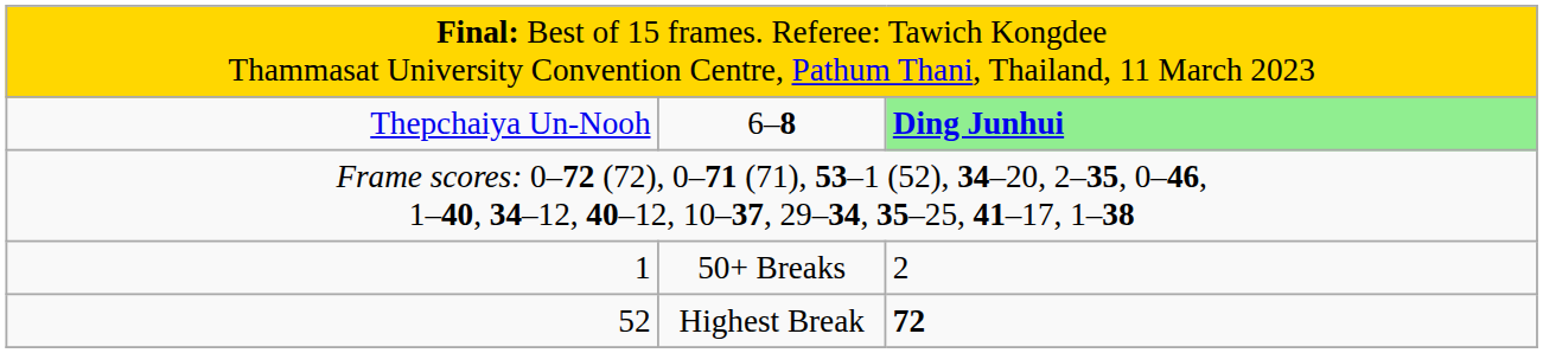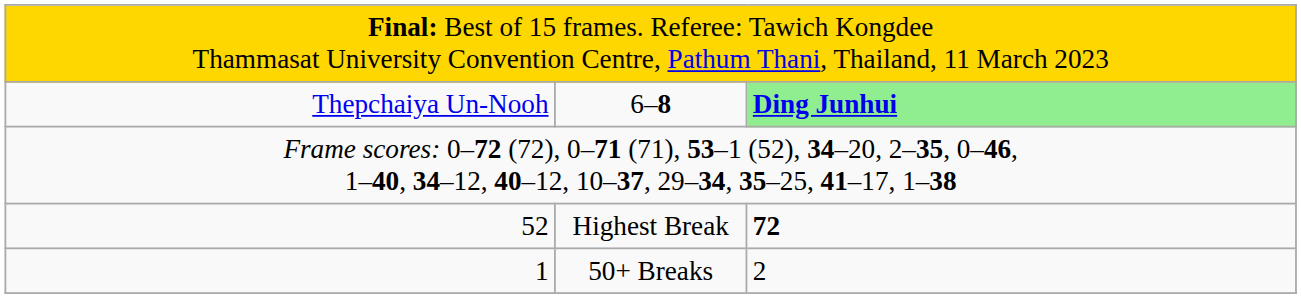rows swapped: 52 <-> 1
